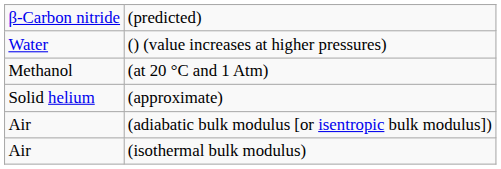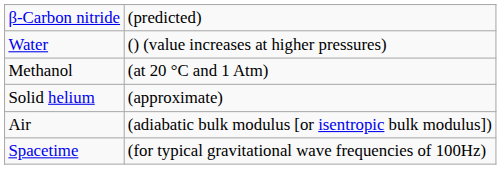- row: Air | (isothermal bulk modulus)
+ row: Spacetime | (for typical gravitational wave frequencies of 100Hz)
